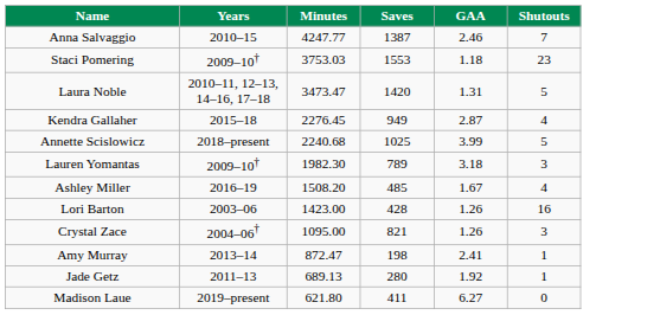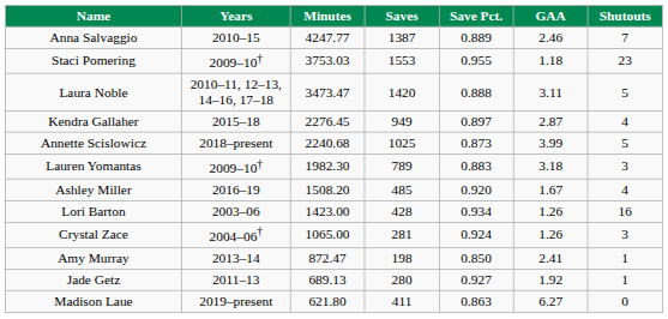+ column: Save Pct. | 0.889 | 0.955 | 0.888 | 0.897 | 0.873 | 0.883 | 0.920 | 0.934 | 0.924 | 0.850 | 0.927 | 0.863
Laura Noble | GAA: 1.31 -> 3.11
Crystal Zace | Minutes: 1095.00 -> 1065.00
Crystal Zace | Saves: 821 -> 281
